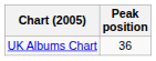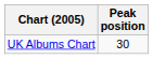UK Albums Chart | Peak position: 36 -> 30
